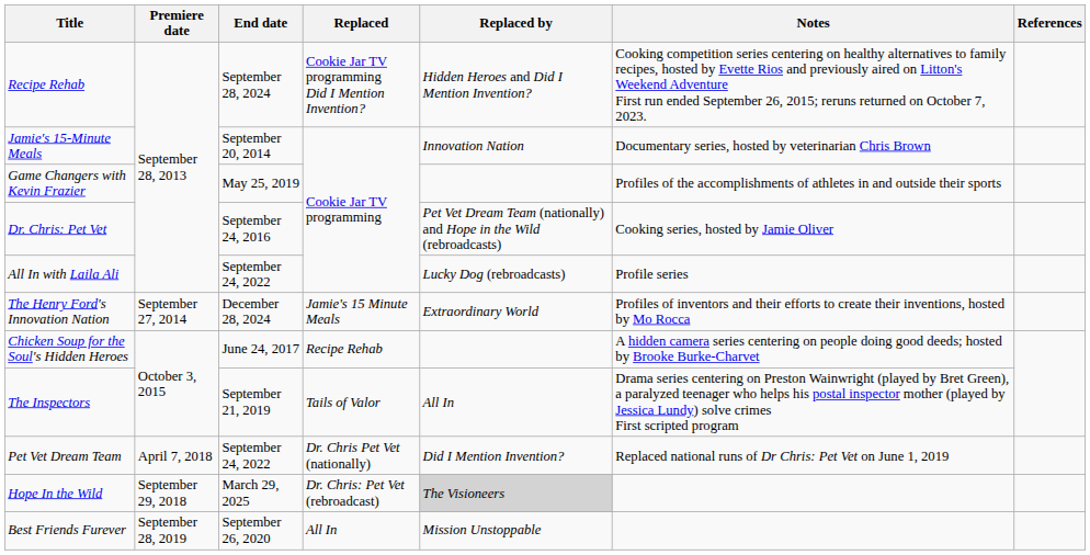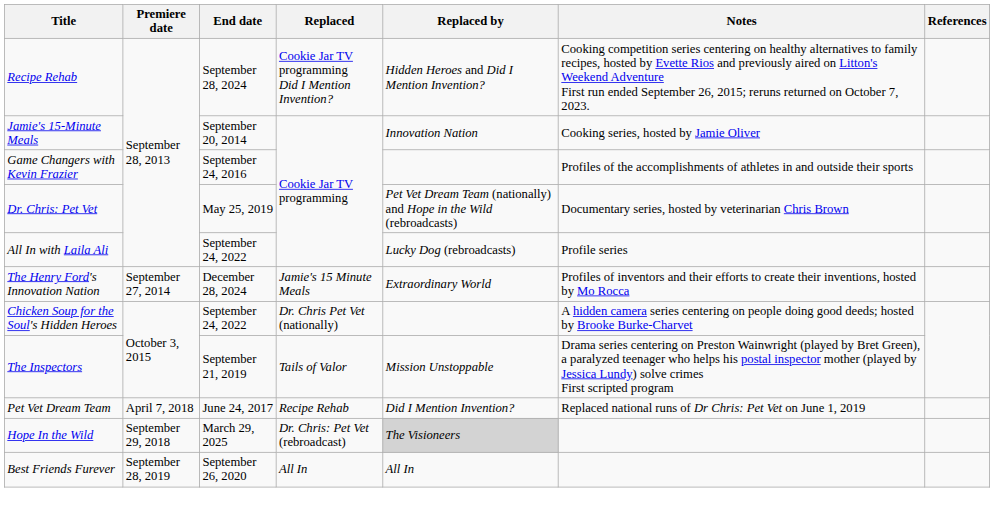Jamie's 15-Minute Meals | Notes: Documentary series, hosted by veterinarian Chris Brown -> Cooking series, hosted by Jamie Oliver
Game Changers with Kevin Frazier | End date: May 25, 2019 -> September 24, 2016
Dr. Chris: Pet Vet | End date: September 24, 2016 -> May 25, 2019
Dr. Chris: Pet Vet | Notes: Cooking series, hosted by Jamie Oliver -> Documentary series, hosted by veterinarian Chris Brown
Chicken Soup for the Soul's Hidden Heroes | End date: June 24, 2017 -> September 24, 2022
Chicken Soup for the Soul's Hidden Heroes | Replaced: Recipe Rehab -> Dr. Chris Pet Vet (nationally)
The Inspectors | Replaced by: All In -> Mission Unstoppable
Pet Vet Dream Team | End date: September 24, 2022 -> June 24, 2017
Pet Vet Dream Team | Replaced: Dr. Chris Pet Vet (nationally) -> Recipe Rehab
Best Friends Furever | Replaced by: Mission Unstoppable -> All In
